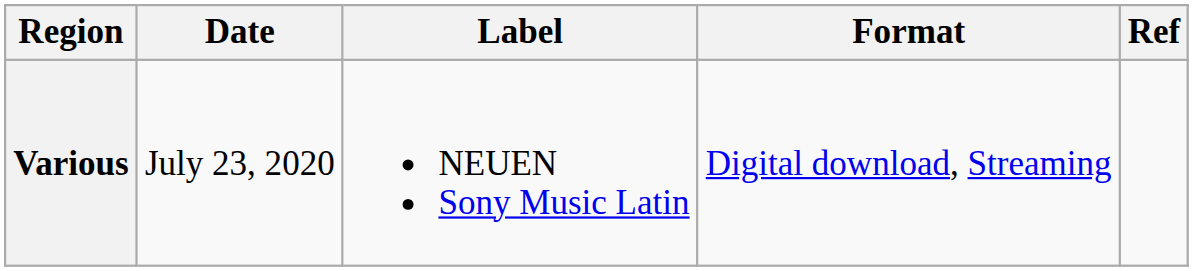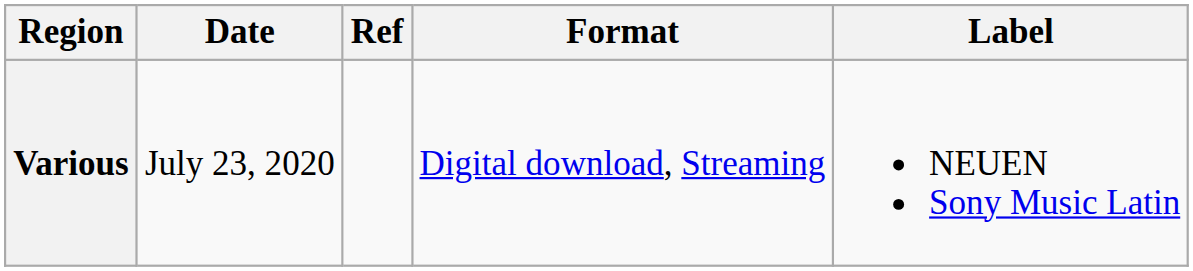columns swapped: Label <-> Ref
